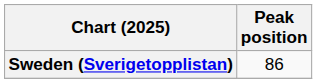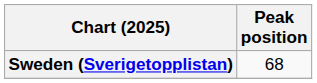Sweden (Sverigetopplistan) | Peak position: 86 -> 68
